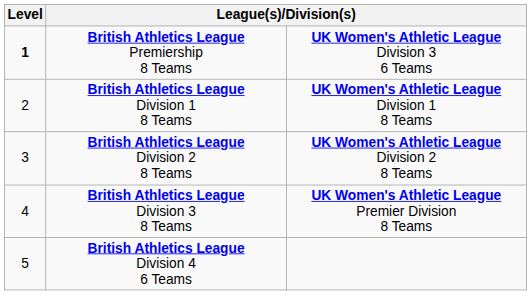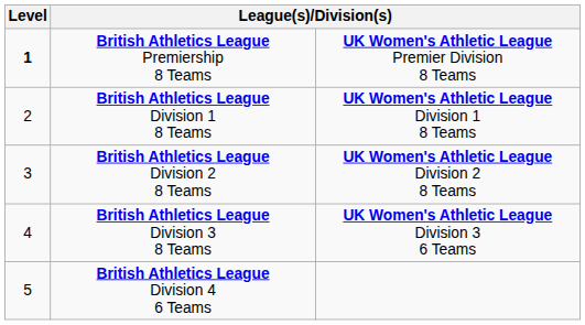British Athletics League Premiership 8 Teams | column 3: UK Women's Athletic League Division 3 6 Teams -> UK Women's Athletic League Premier Division 8 Teams
British Athletics League Division 3 8 Teams | column 3: UK Women's Athletic League Premier Division 8 Teams -> UK Women's Athletic League Division 3 6 Teams
